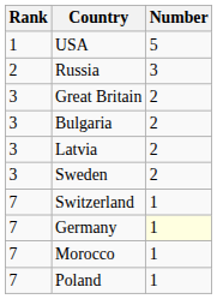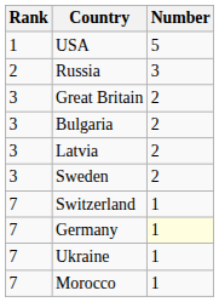+ row: 7 | Ukraine | 1
- row: 7 | Poland | 1
